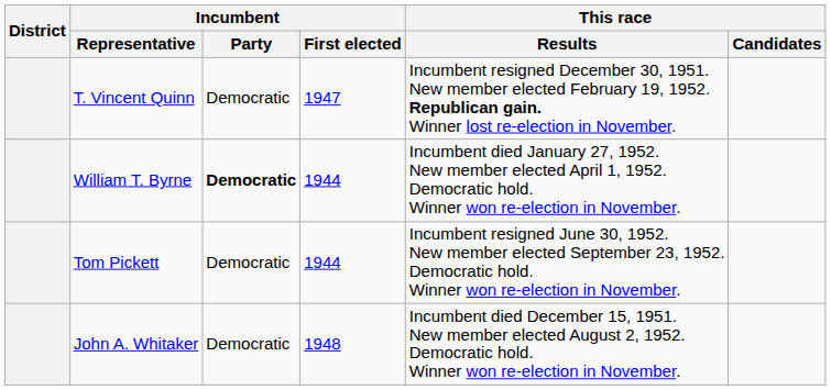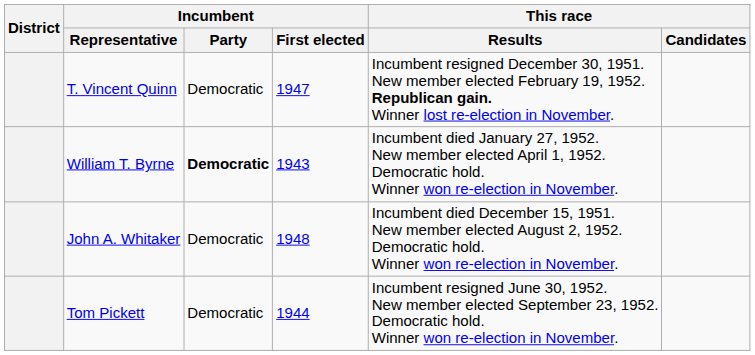William T. Byrne | Incumbent / First elected: 1944 -> 1943
rows swapped: John A. Whitaker <-> Tom Pickett
